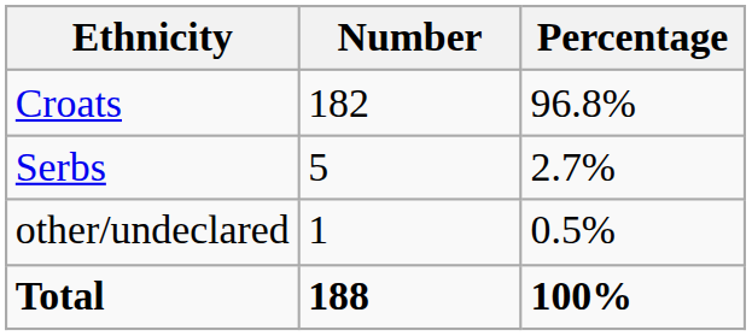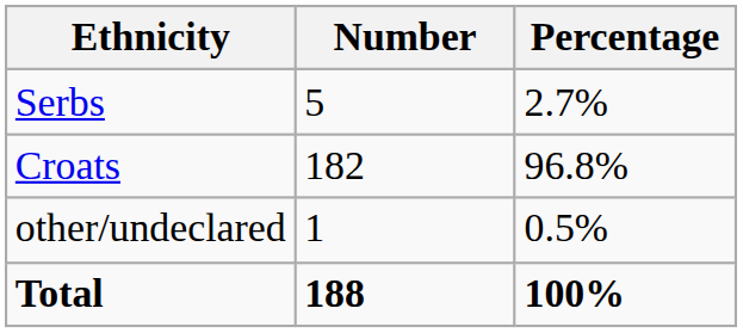rows swapped: Croats <-> Serbs
